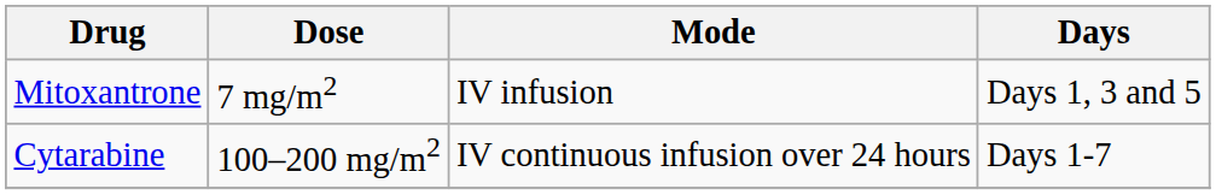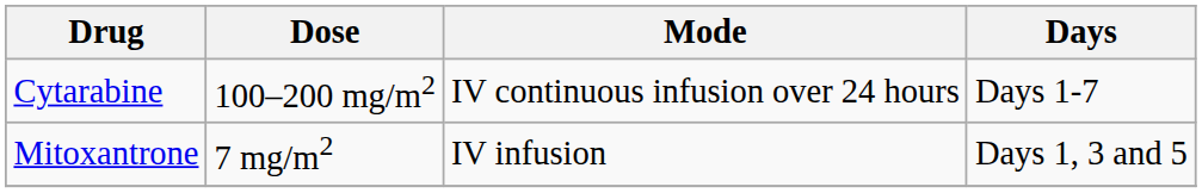rows swapped: Cytarabine <-> Mitoxantrone
